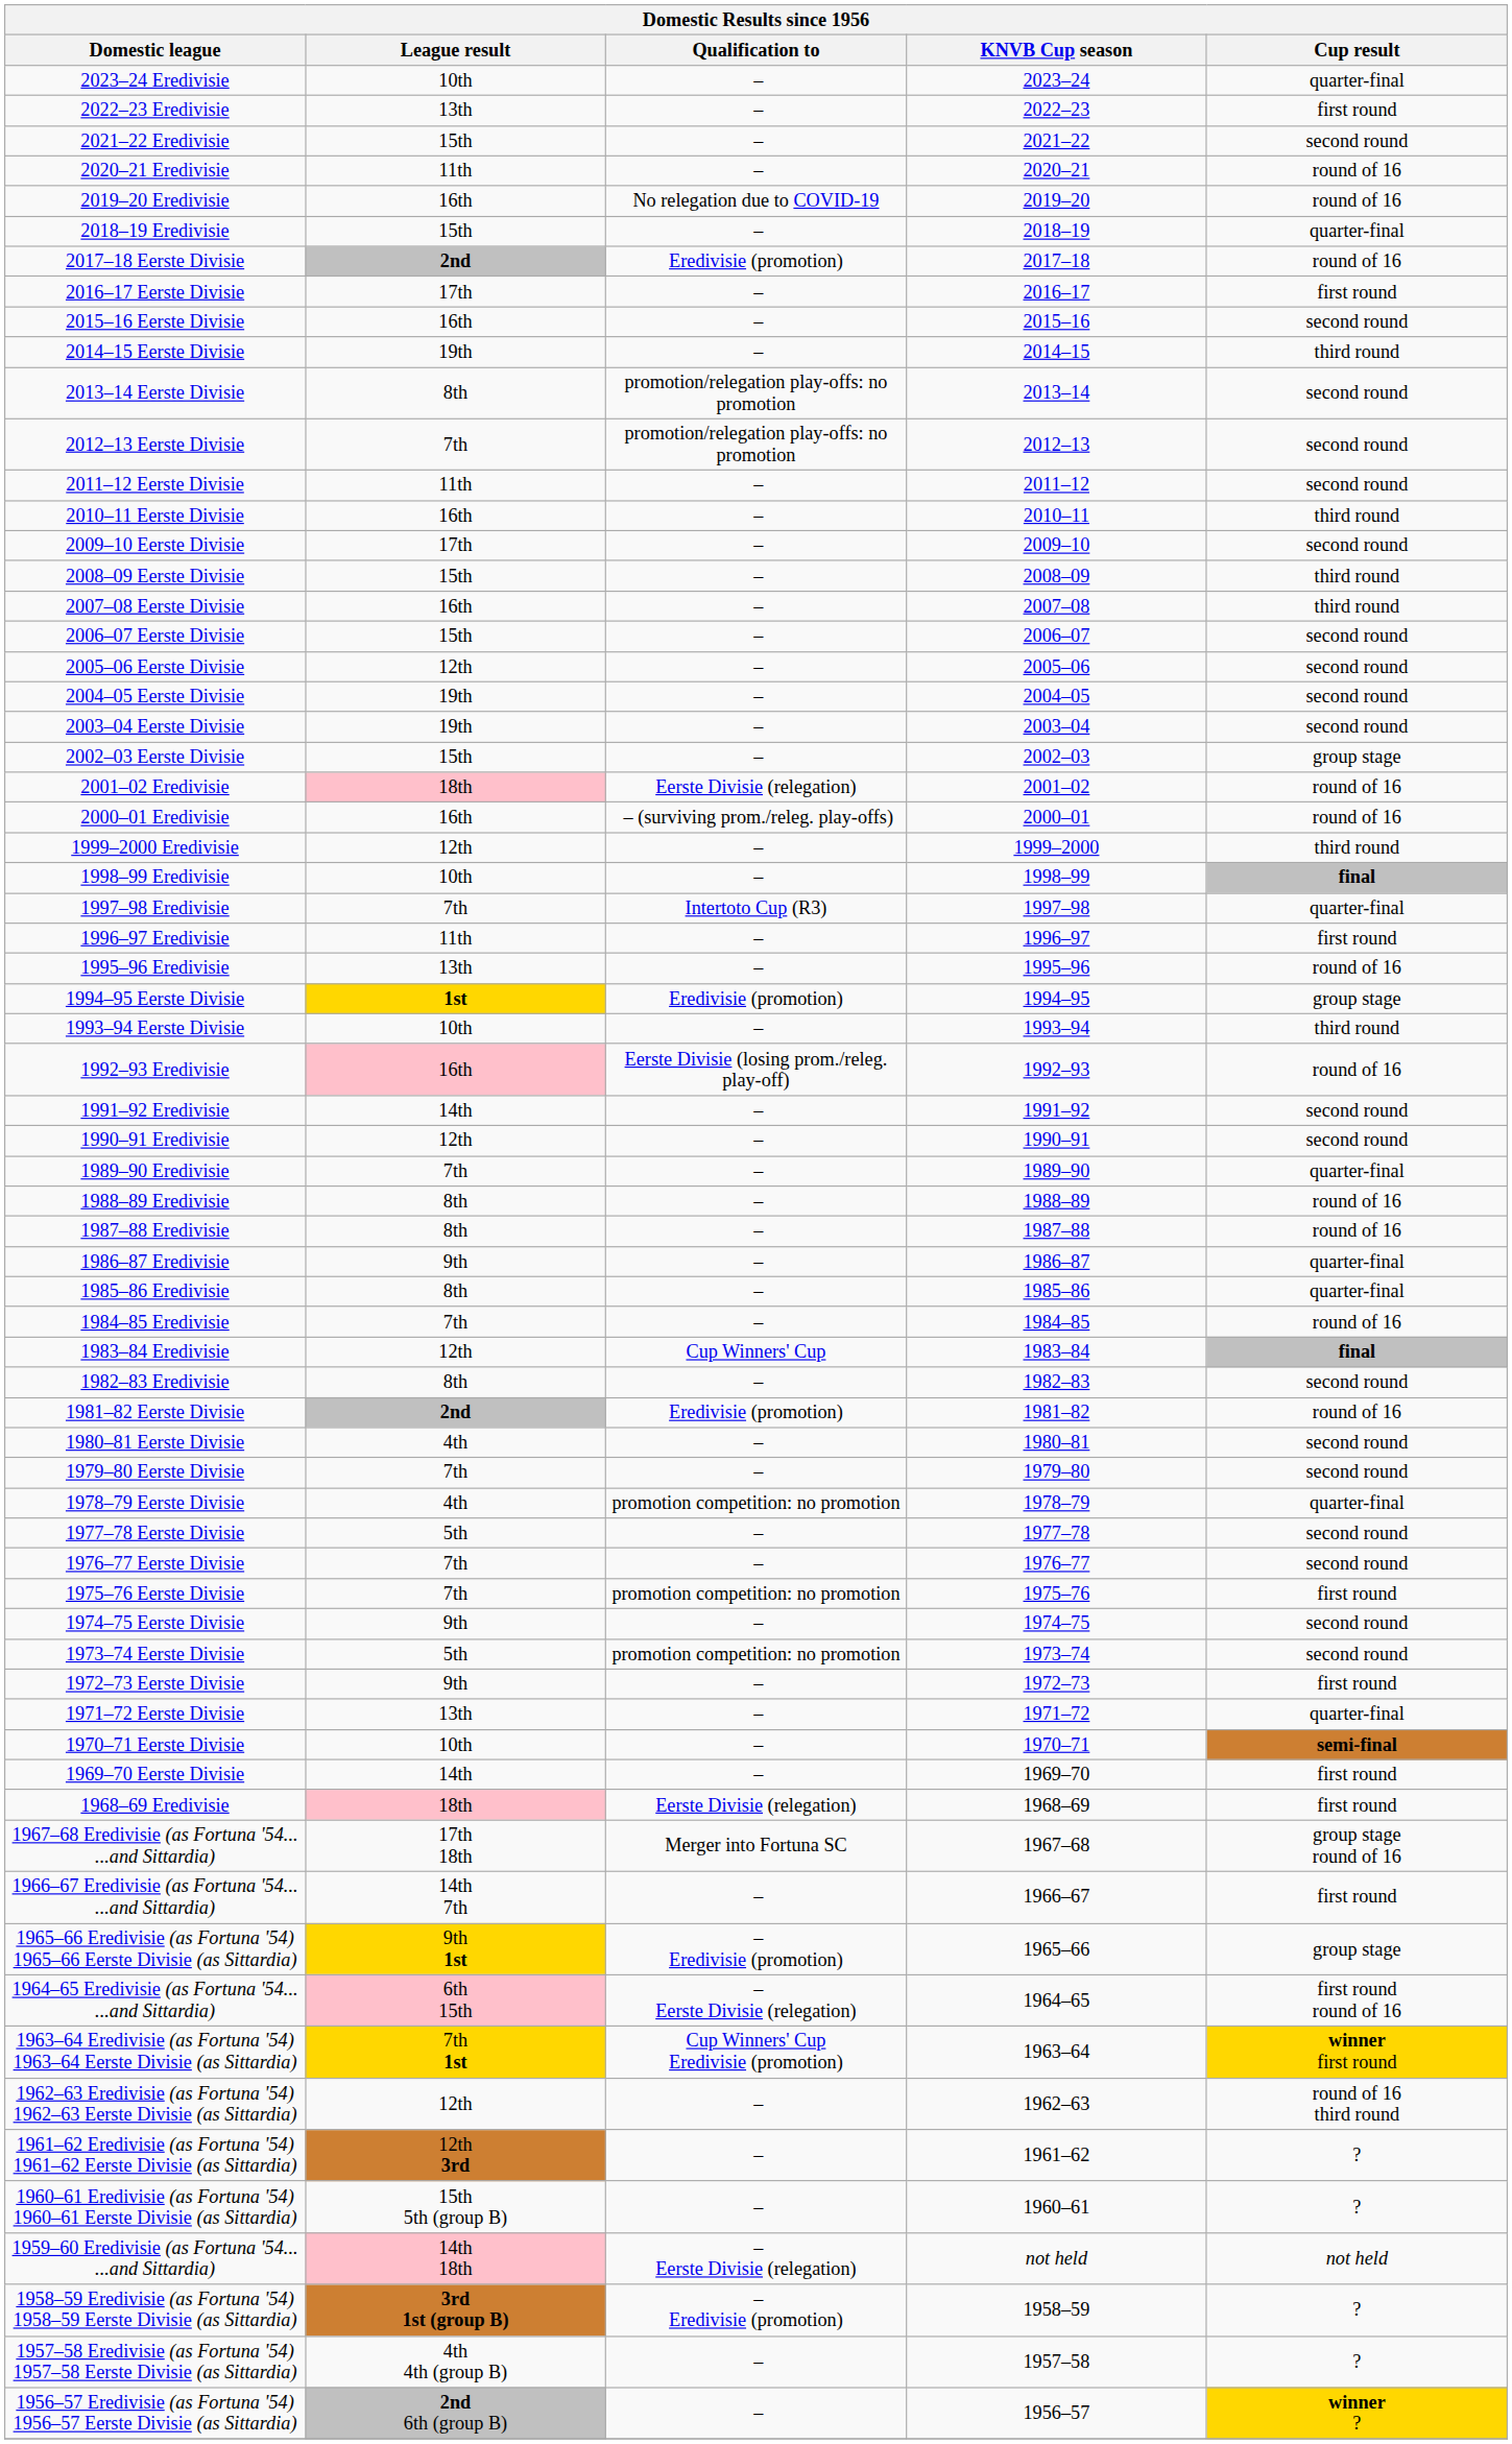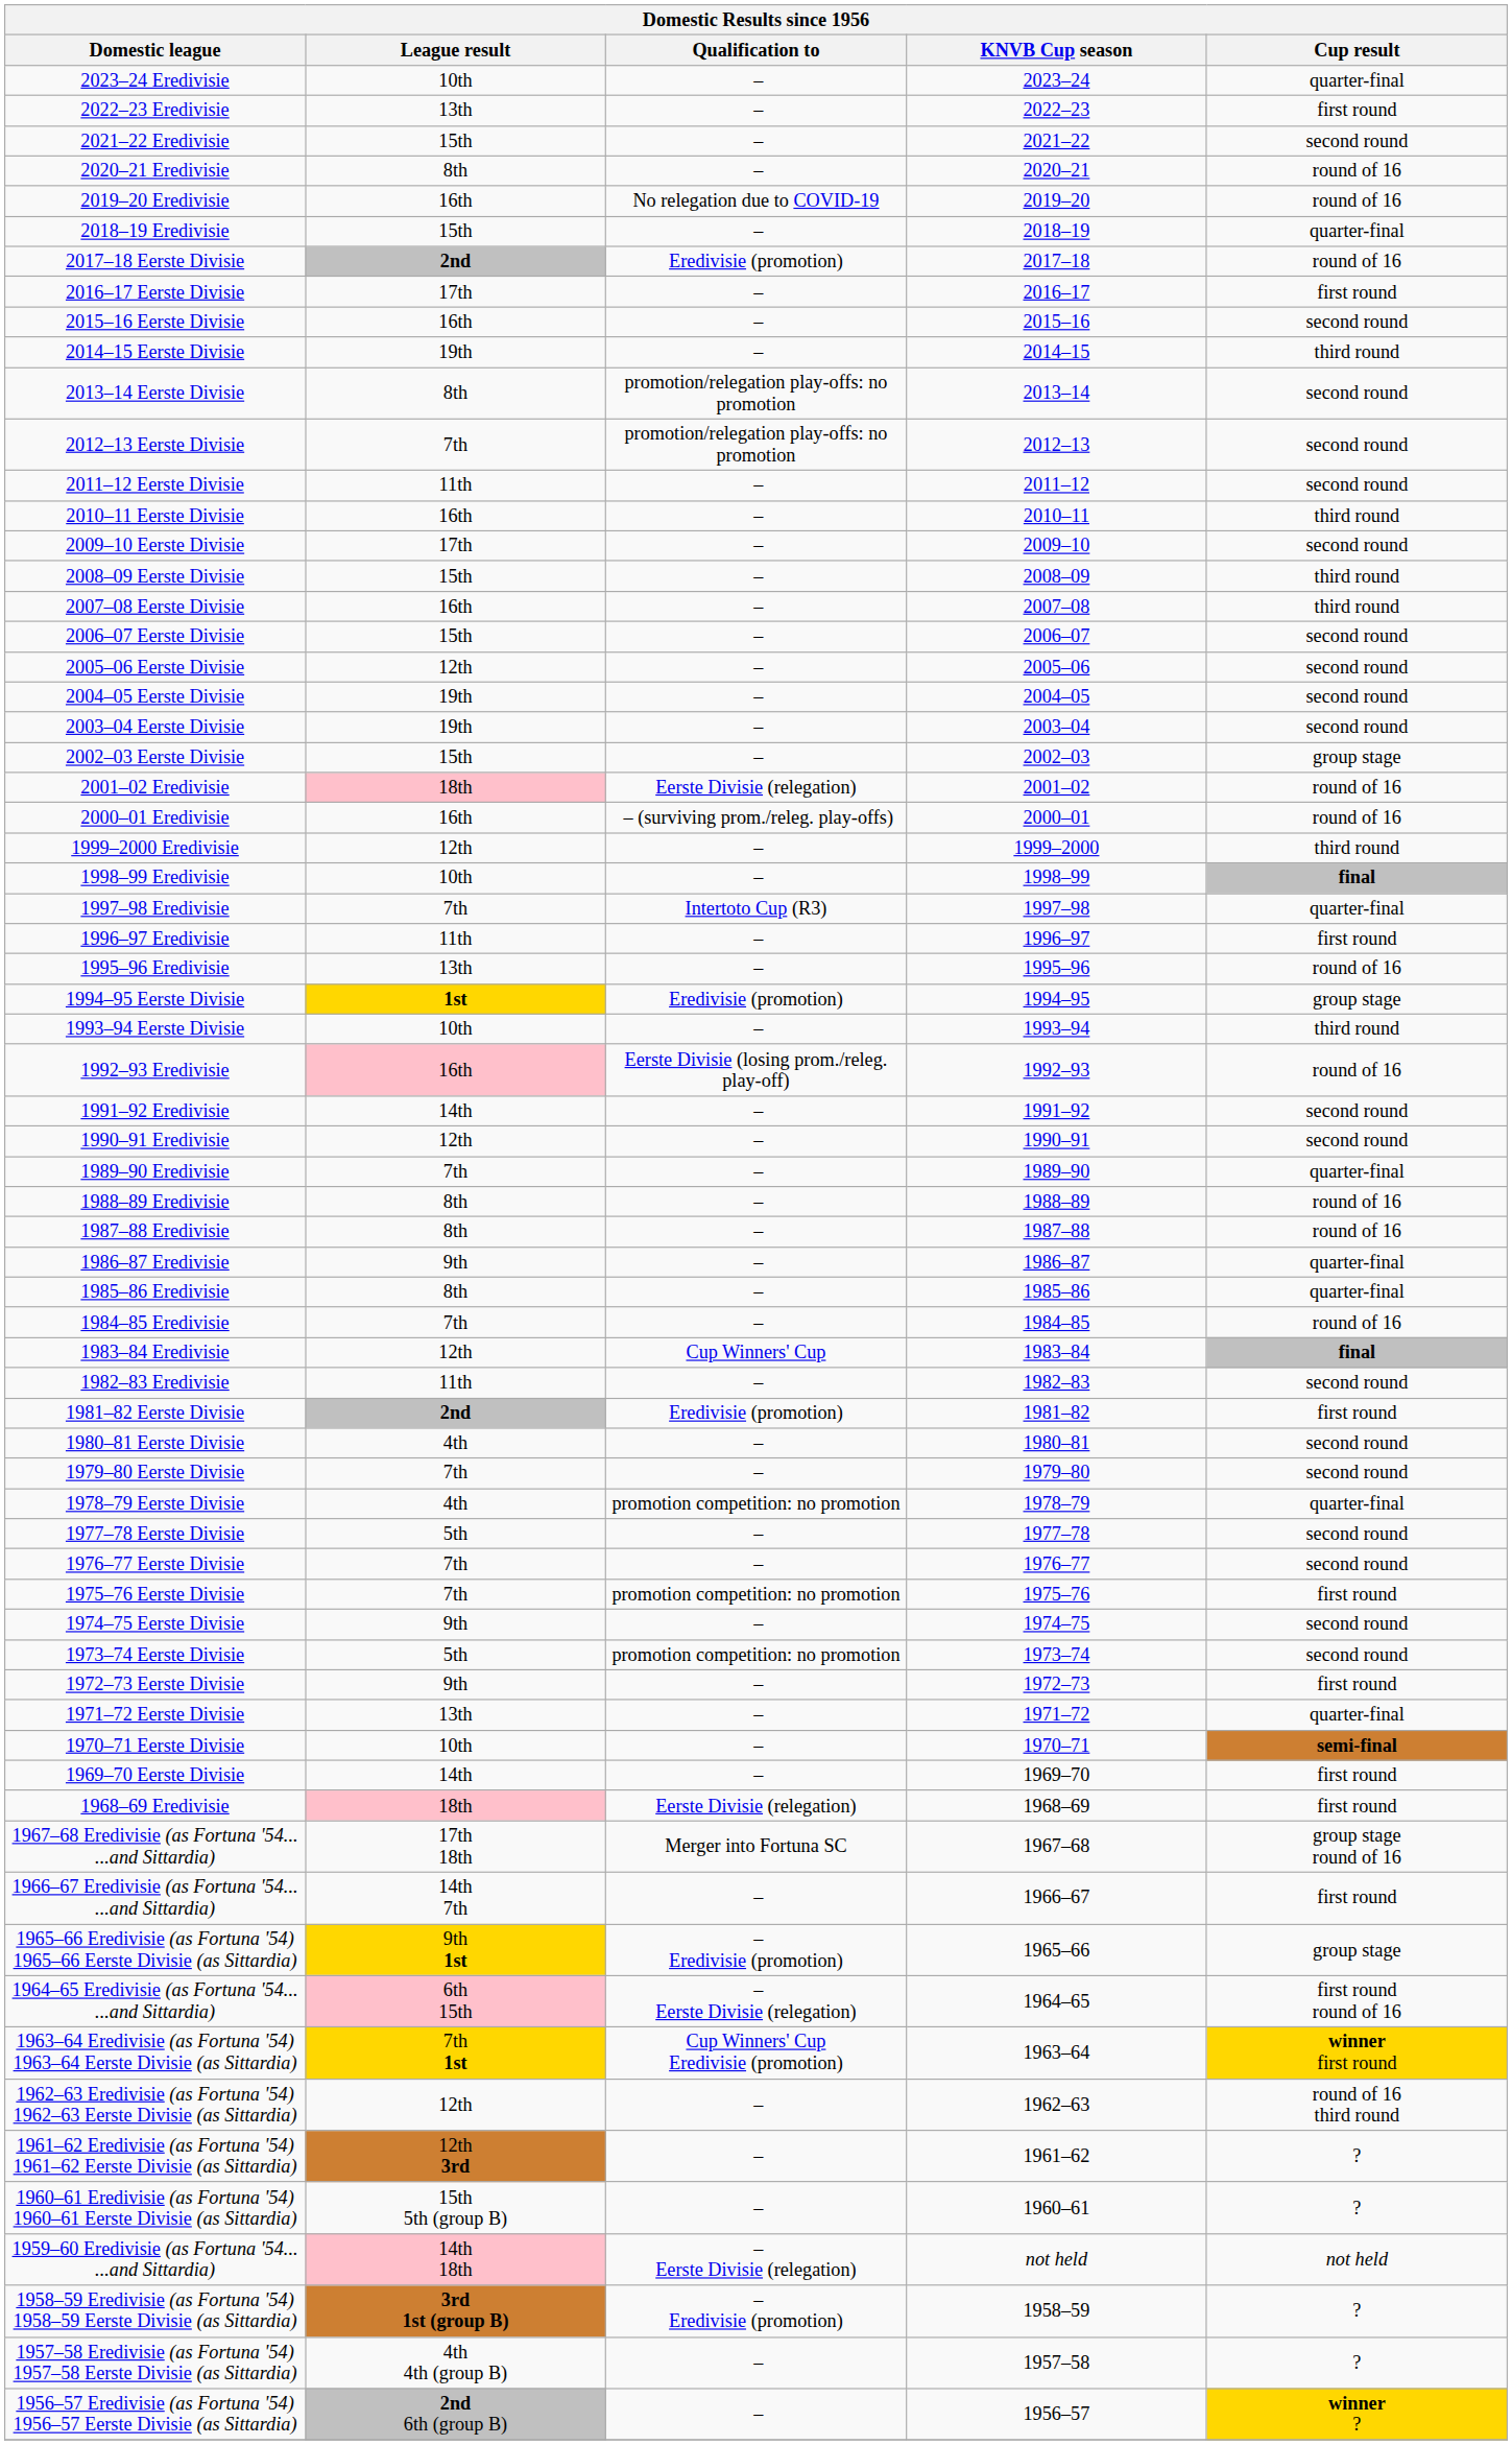2020–21 Eredivisie | League result: 11th -> 8th
1982–83 Eredivisie | League result: 8th -> 11th
1981–82 Eerste Divisie | Cup result: round of 16 -> first round
